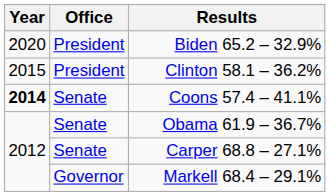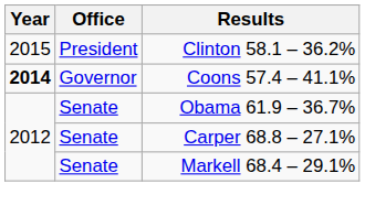- row: 2020 | President | Biden 65.2 – 32.9%
Coons 57.4 – 41.1% | Office: Senate -> Governor
Markell 68.4 – 29.1% | Office: Governor -> Senate
